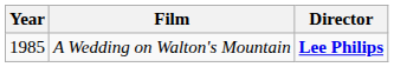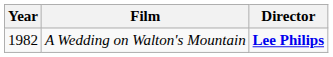A Wedding on Walton's Mountain | Year: 1985 -> 1982
